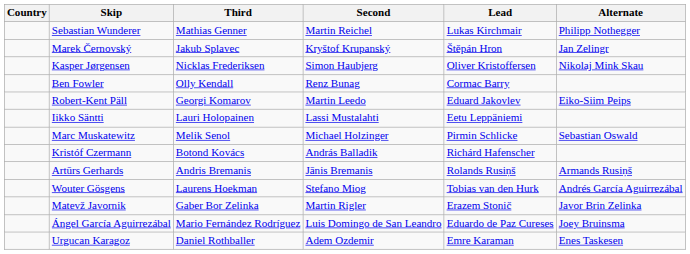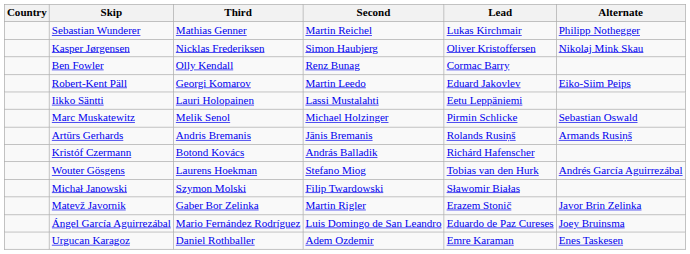- row: Marek Černovský | Jakub Splavec | Kryštof Krupanský | Štěpán Hron | Jan Zelingr
rows swapped: Kristóf Czermann <-> Artūrs Gerhards
+ row: Michał Janowski | Szymon Molski | Filip Twardowski | Sławomir Białas
